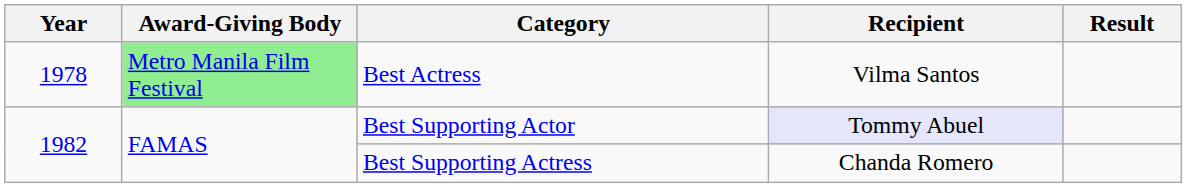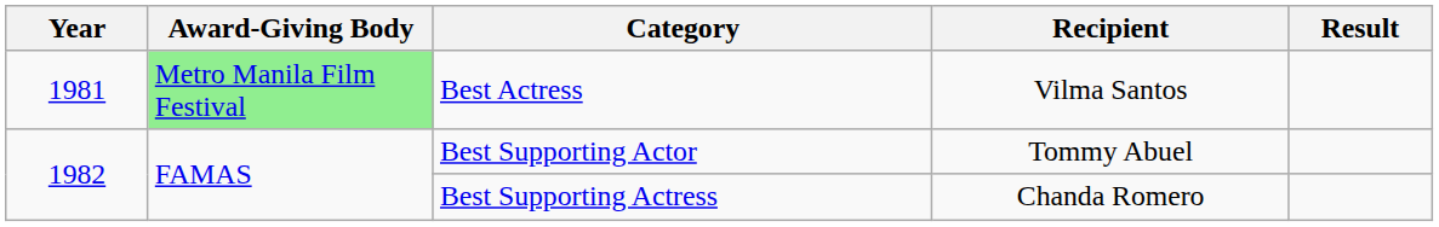Best Actress | Year: 1978 -> 1981
Best Supporting Actor | Recipient: lavender background -> no background
